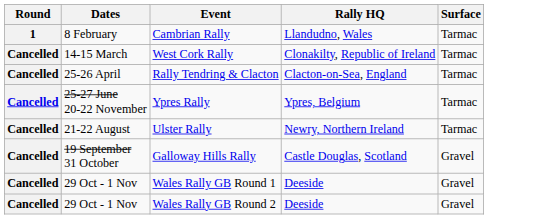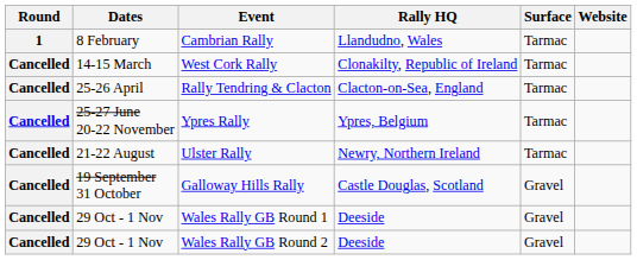+ column: Website
